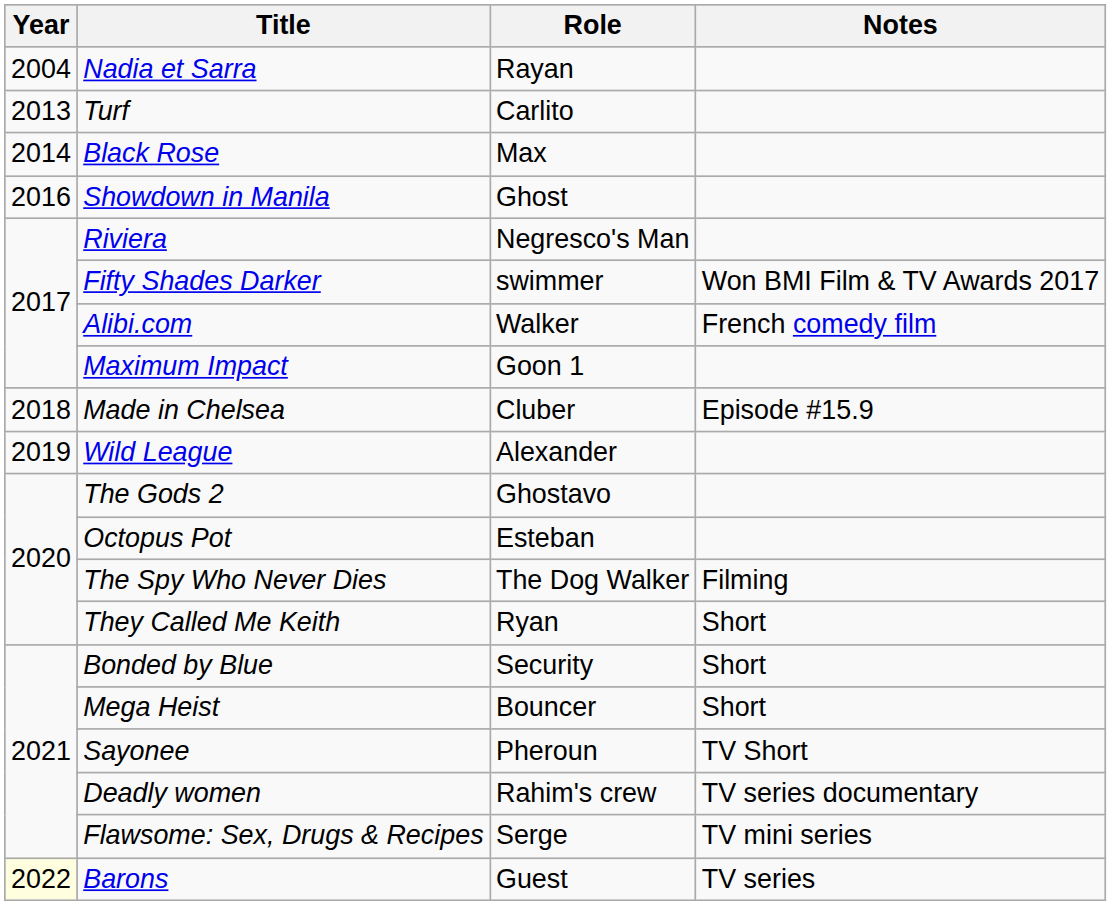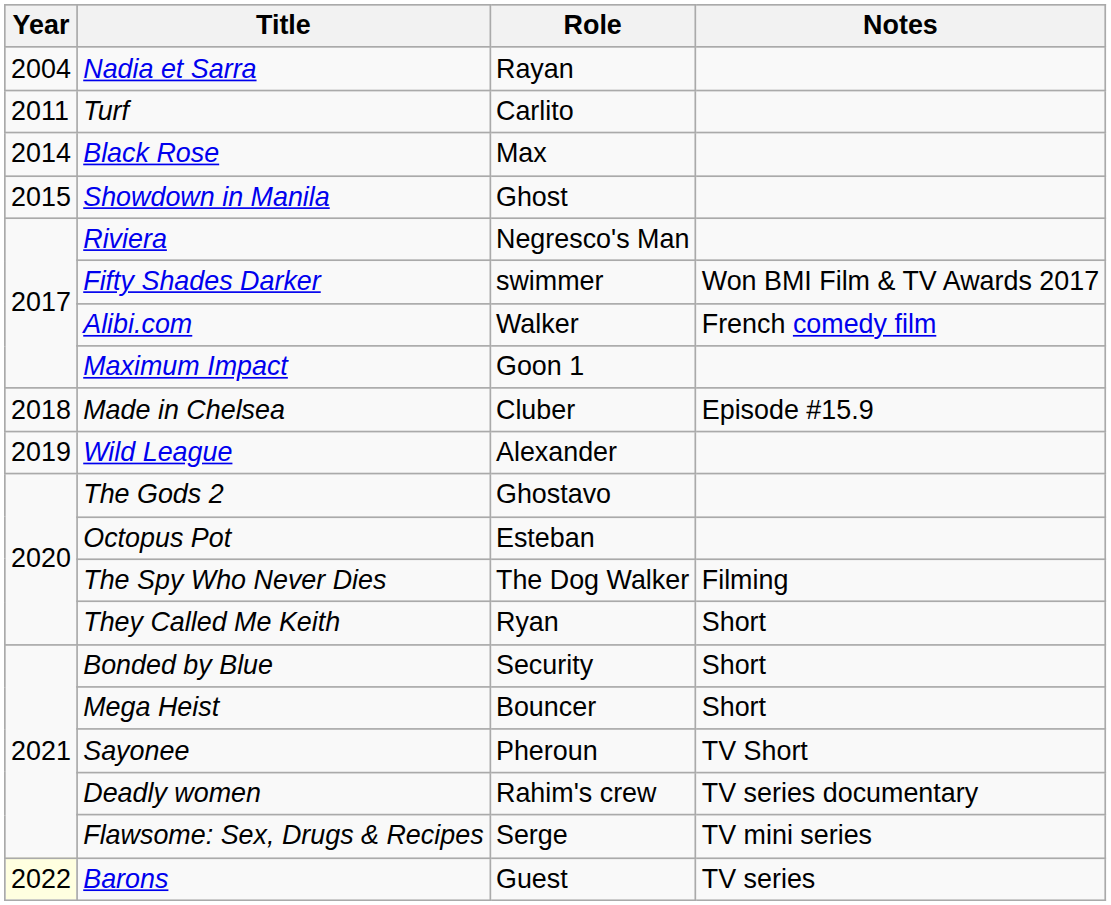Turf | Year: 2013 -> 2011
Showdown in Manila | Year: 2016 -> 2015
